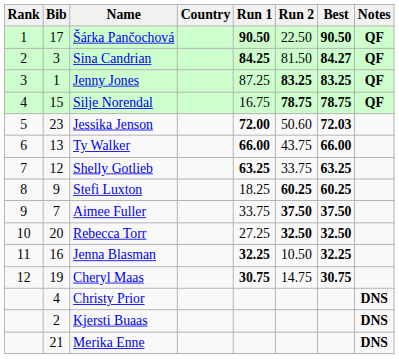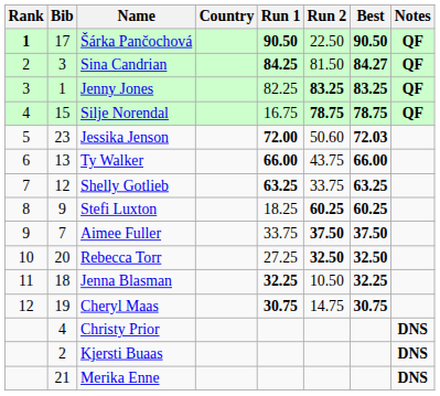Šárka Pančochová | Rank: normal -> bold
Jenny Jones | Run 1: 87.25 -> 82.25
Jenna Blasman | Bib: 16 -> 18
